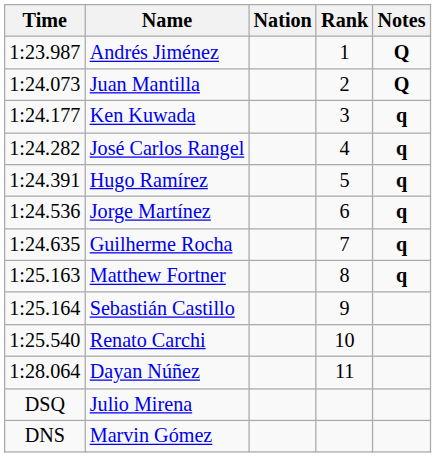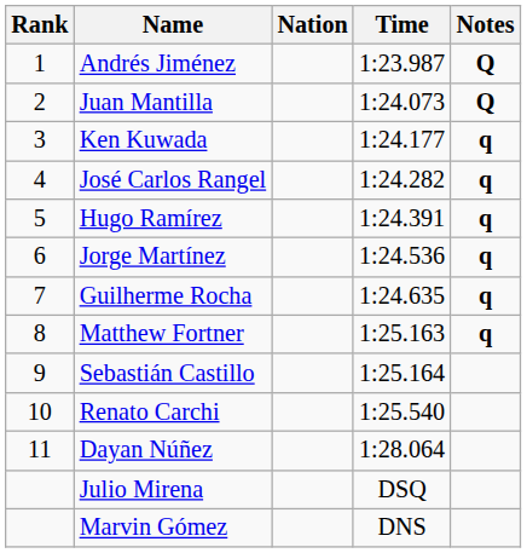columns swapped: Rank <-> Time
